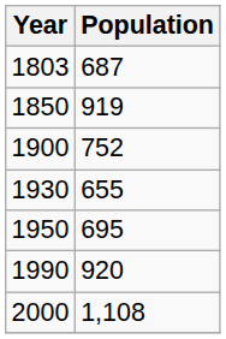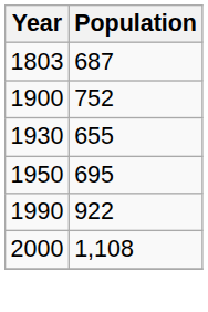- row: 1850 | 919
1990 | Population: 920 -> 922
